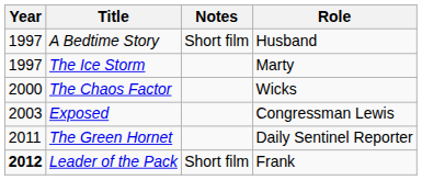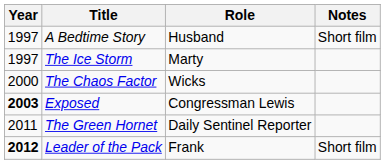columns swapped: Role <-> Notes
Exposed | Year: normal -> bold
